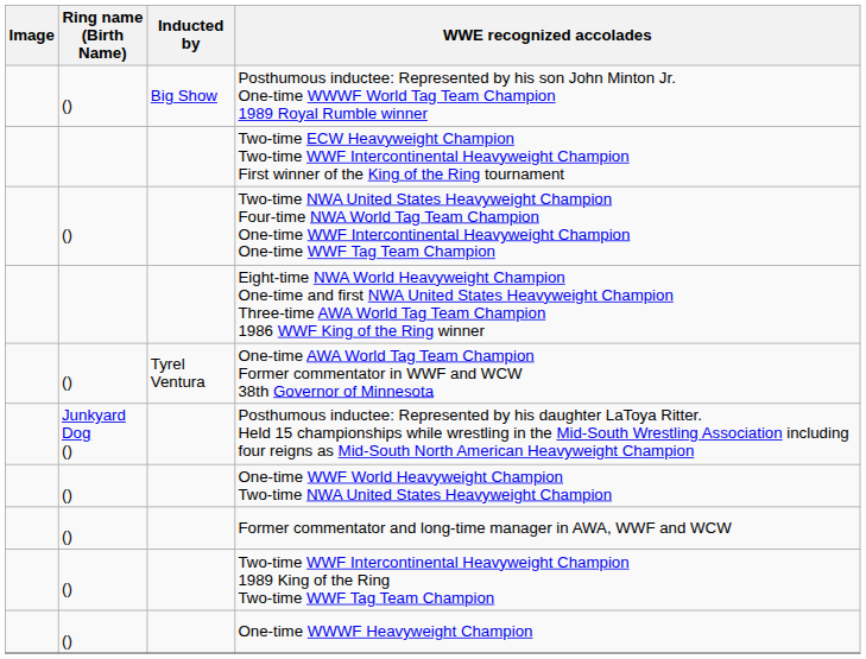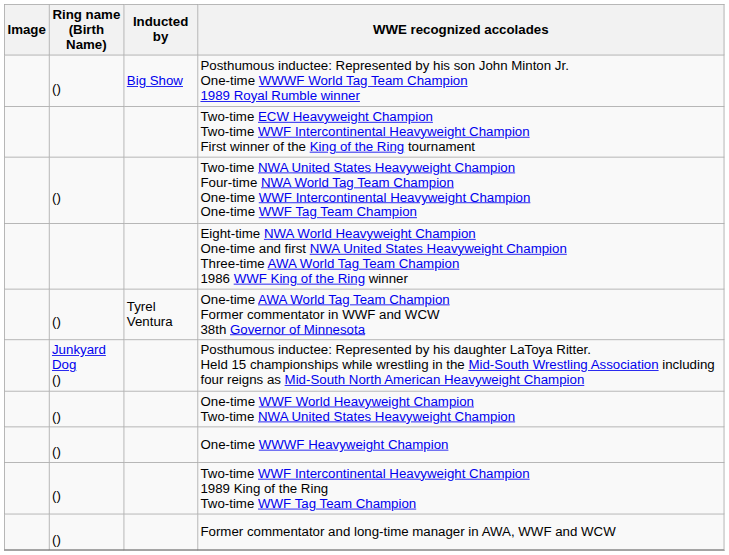rows swapped: One-time WWWF Heavyweight Champion <-> Former commentator and long-time manager in AWA, WWF and WCW
